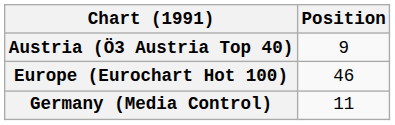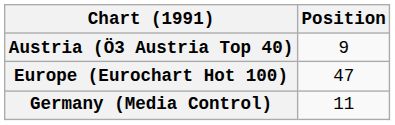Europe (Eurochart Hot 100) | Position: 46 -> 47
